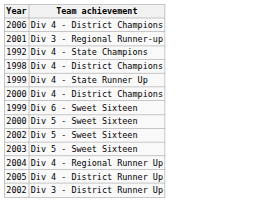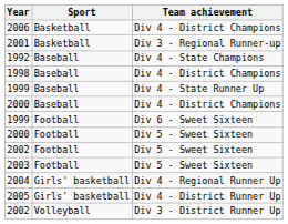+ column: Sport | Basketball | Basketball | Baseball | Baseball | Baseball | Baseball | Football | Football | Football | Football | Girls' basketball | Girls' basketball | Volleyball
